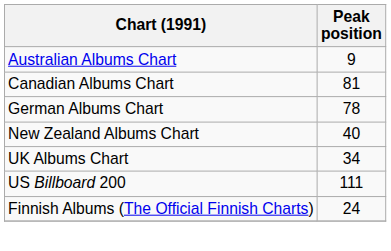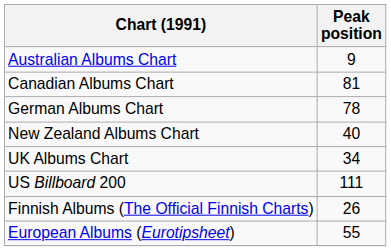Finnish Albums (The Official Finnish Charts) | Peak position: 24 -> 26
+ row: European Albums (Eurotipsheet) | 55
